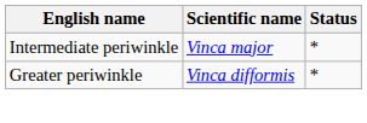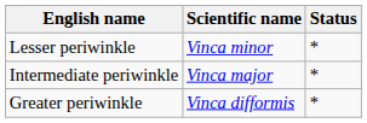+ row: Lesser periwinkle | Vinca minor | *
